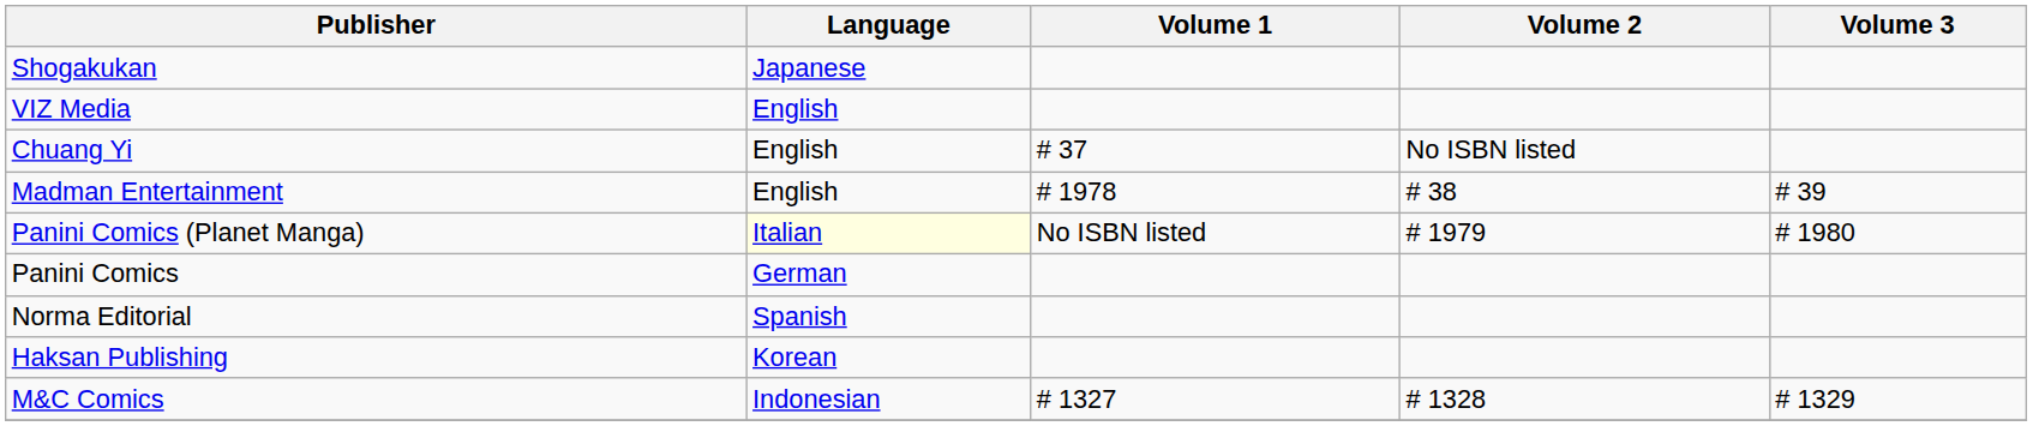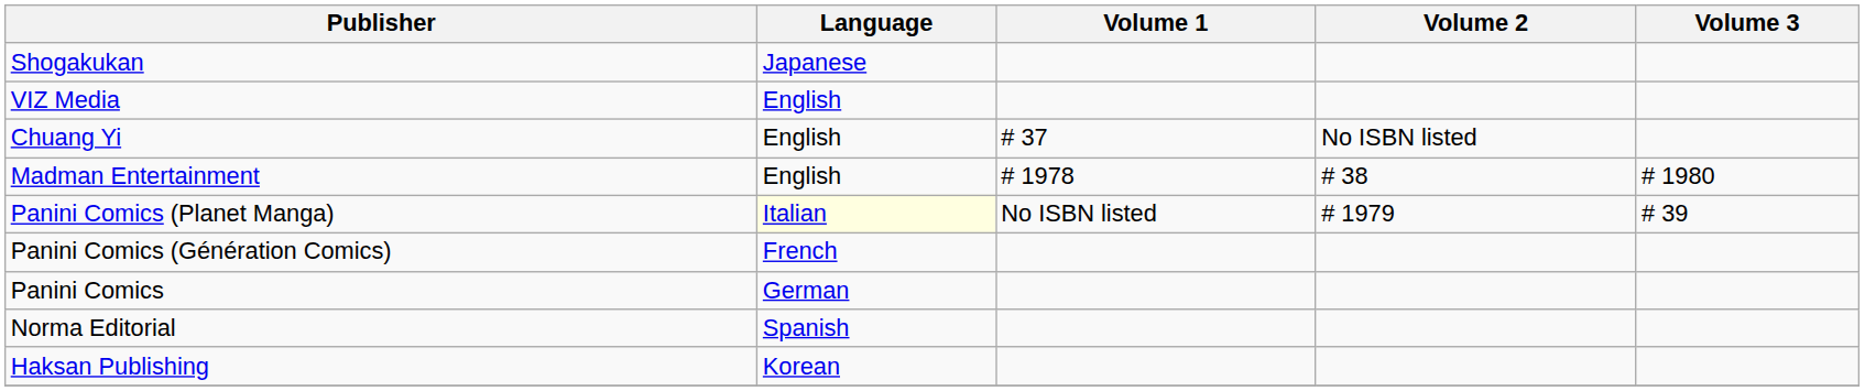Madman Entertainment | Volume 3: # 39 -> # 1980
Panini Comics (Planet Manga) | Volume 3: # 1980 -> # 39
+ row: Panini Comics (Génération Comics) | French
- row: M&C Comics | Indonesian | # 1327 | # 1328 | # 1329
